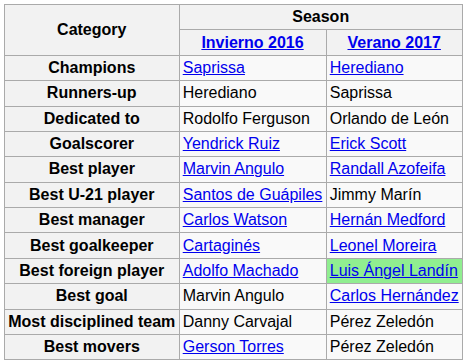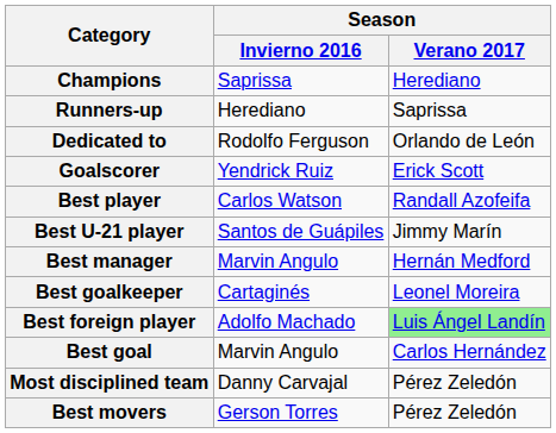Best player | Season / Invierno 2016: Marvin Angulo -> Carlos Watson
Best manager | Season / Invierno 2016: Carlos Watson -> Marvin Angulo
